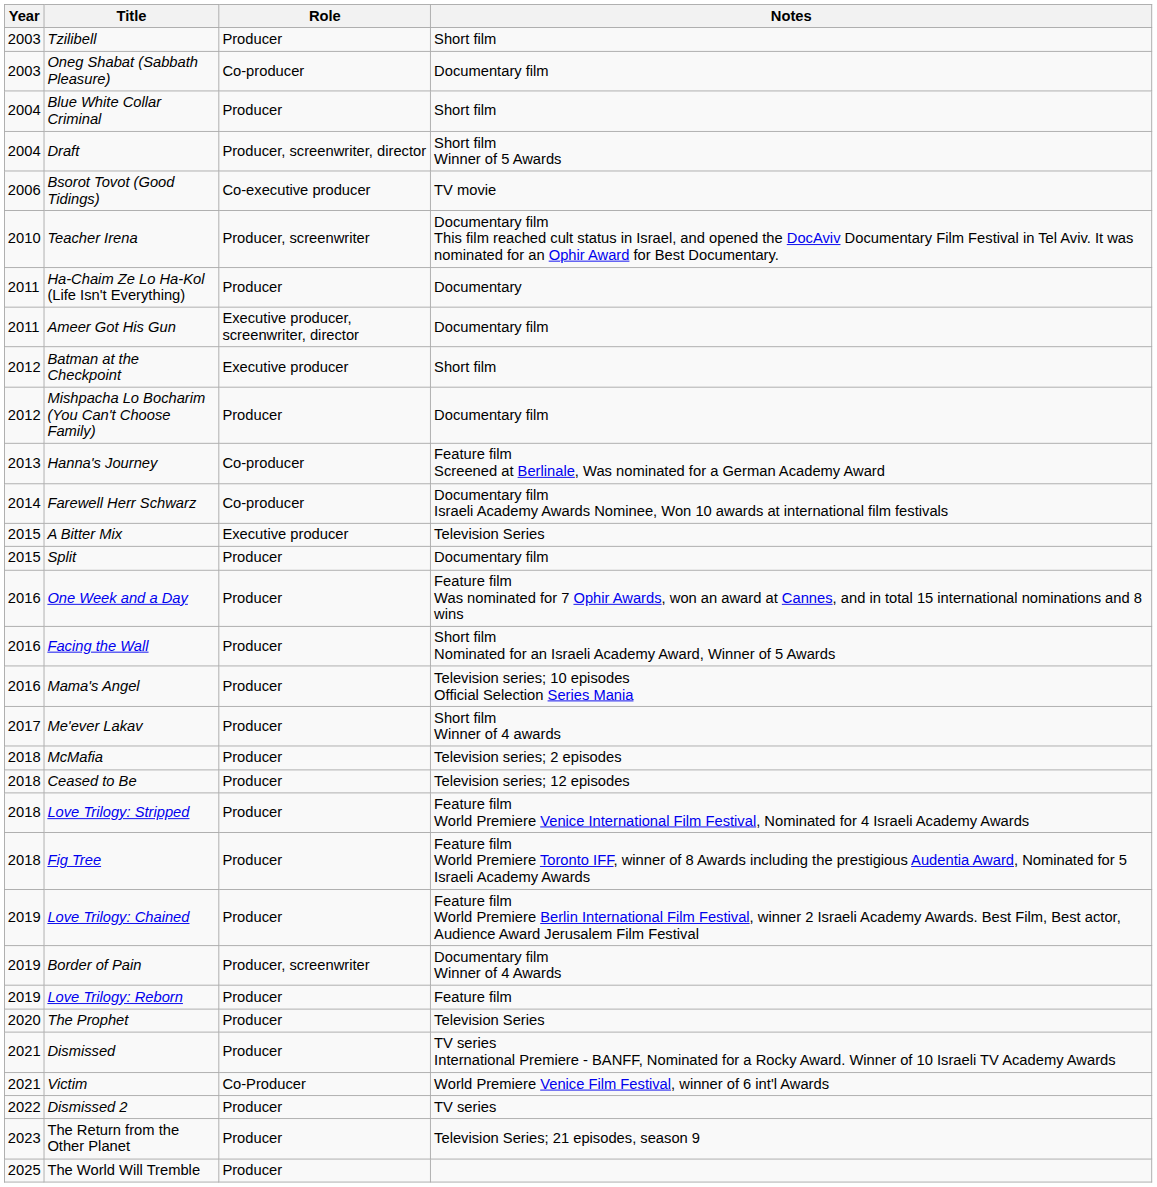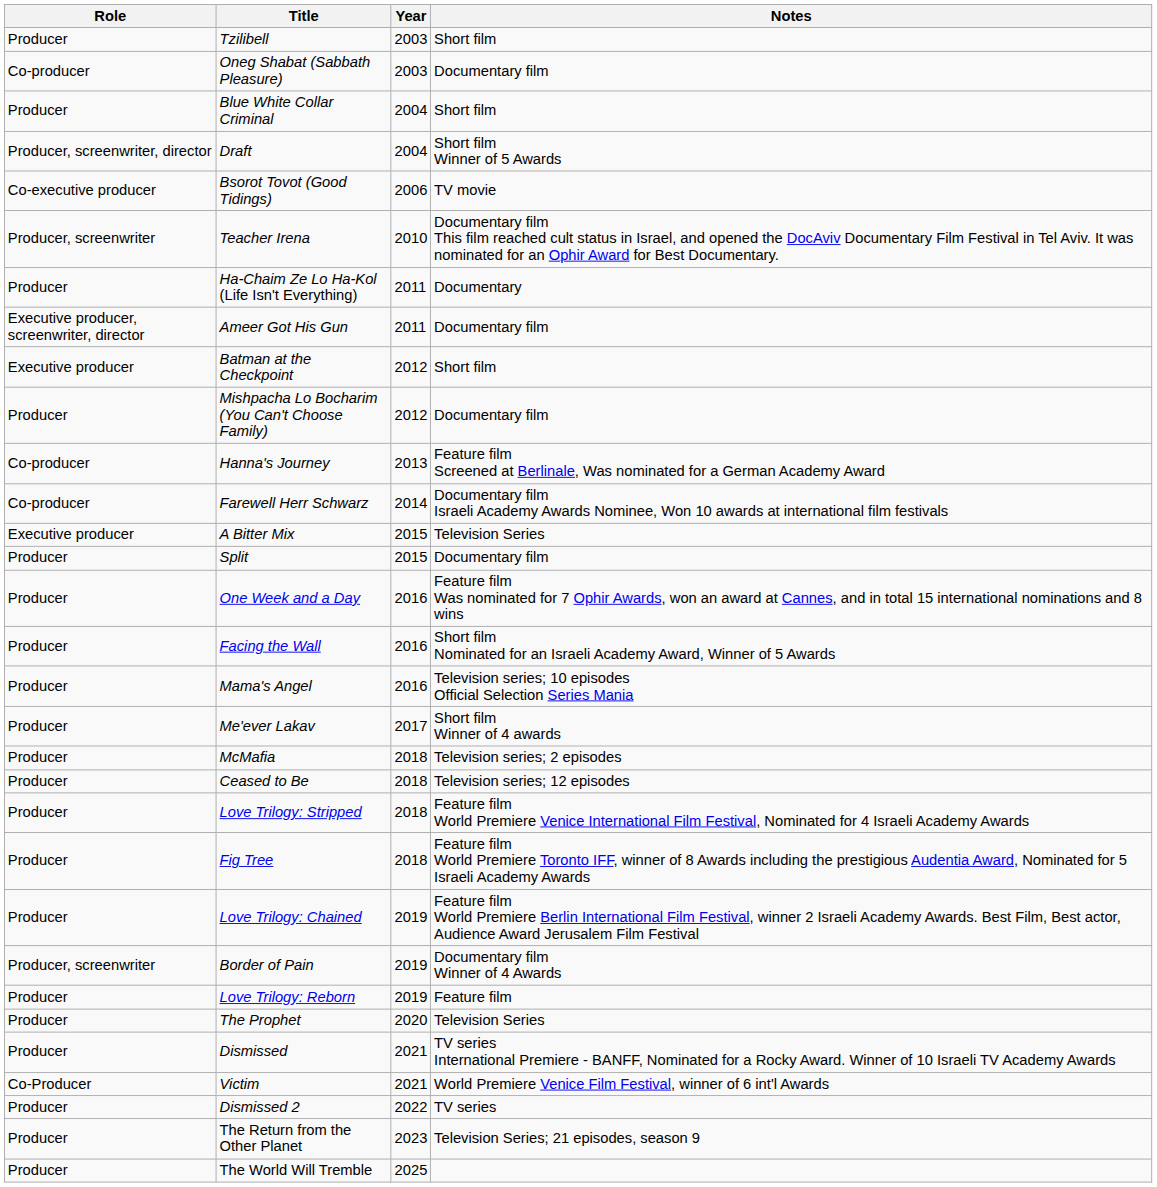columns swapped: Year <-> Role
